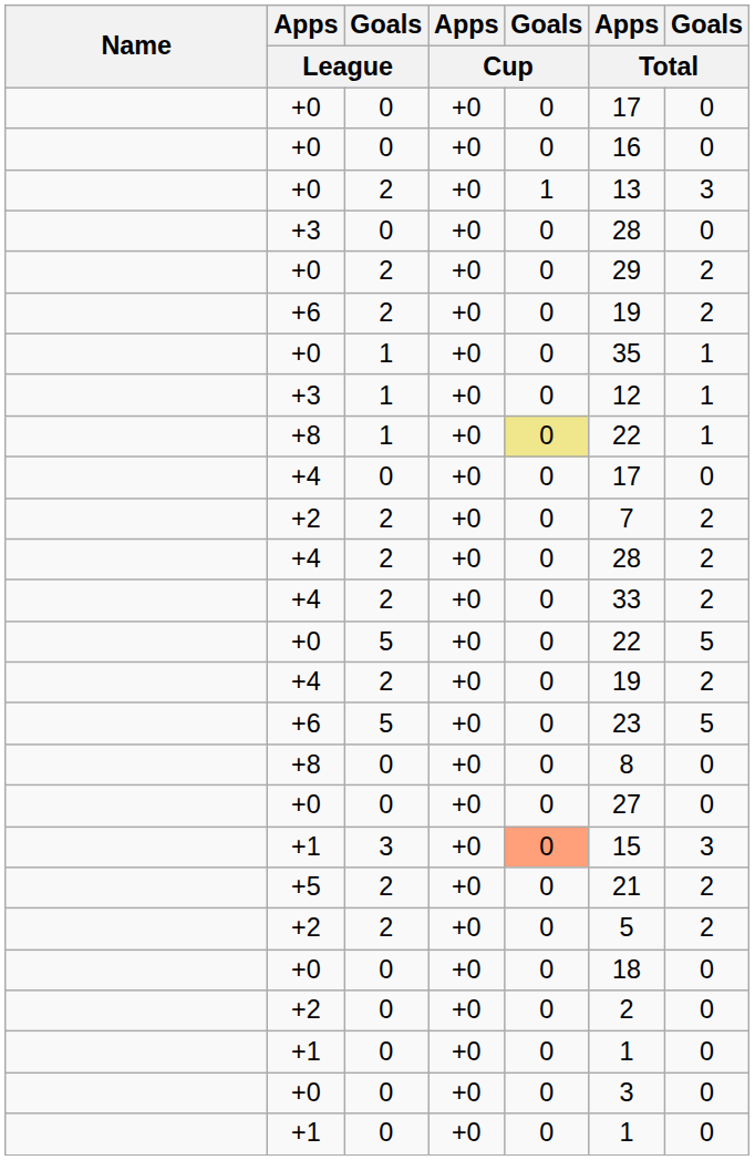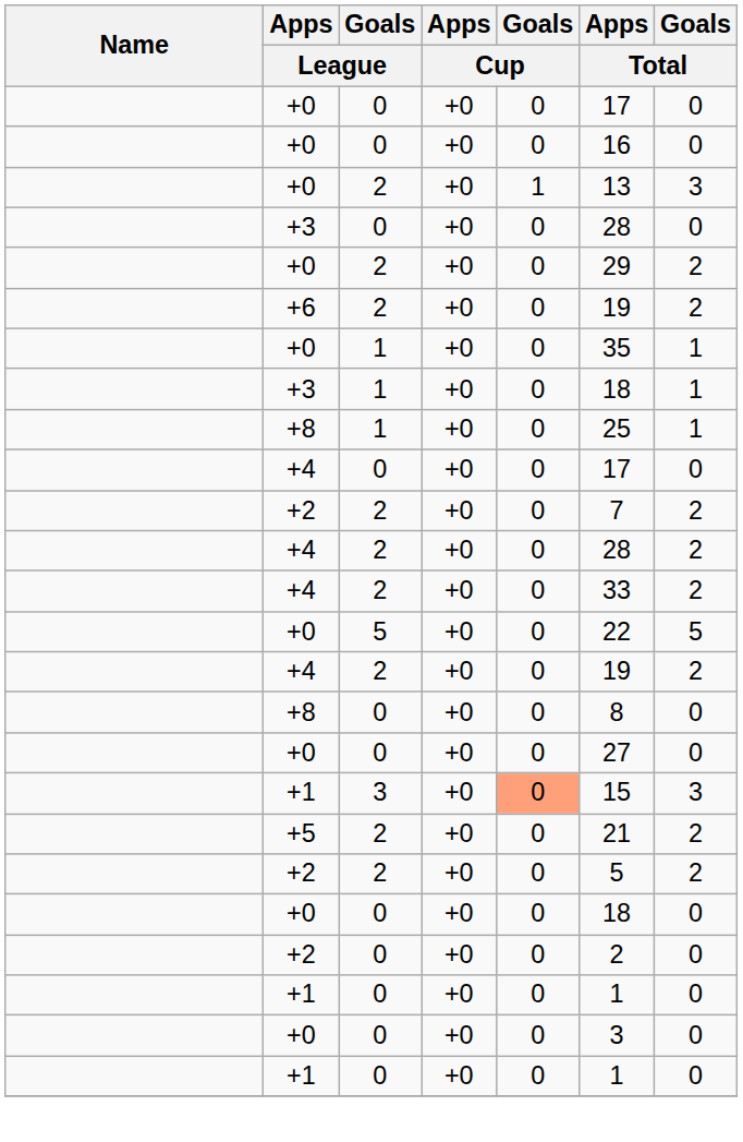+3 / 1 | Apps / Total: 12 -> 18
+8 / 1 | Goals / Cup: khaki background -> no background
+8 / 1 | Apps / Total: 22 -> 25
- row: +6 | 5 | +0 | 0 | 23 | 5
